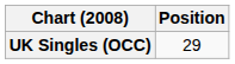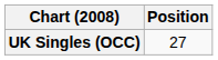UK Singles (OCC) | Position: 29 -> 27
